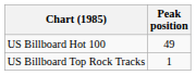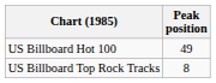US Billboard Top Rock Tracks | Peak position: 1 -> 8
